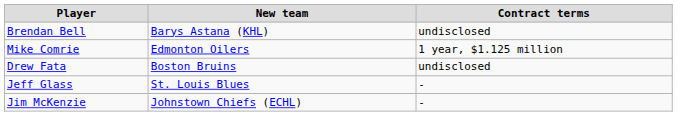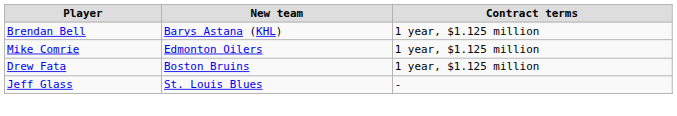Brendan Bell | Contract terms: undisclosed -> 1 year, $1.125 million
Drew Fata | Contract terms: undisclosed -> 1 year, $1.125 million
- row: Jim McKenzie | Johnstown Chiefs (ECHL) | -
